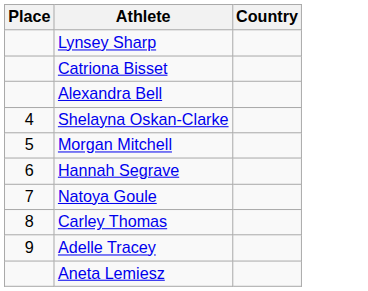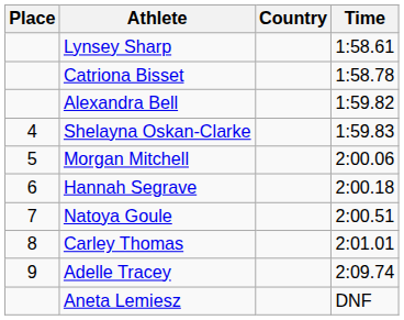+ column: Time | 1:58.61 | 1:58.78 | 1:59.82 | 1:59.83 | 2:00.06 | 2:00.18 | 2:00.51 | 2:01.01 | 2:09.74 | DNF
